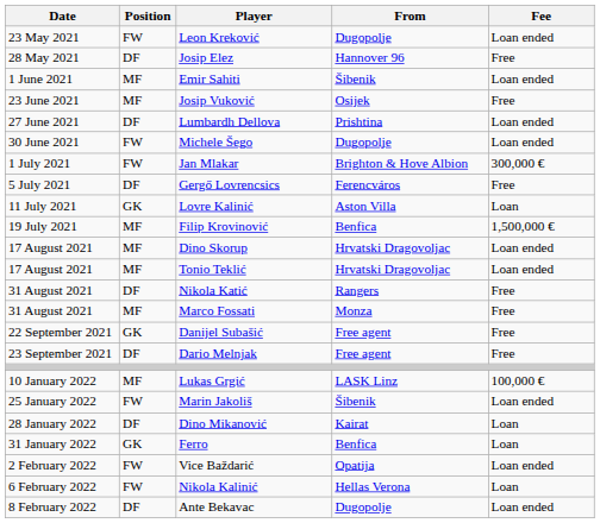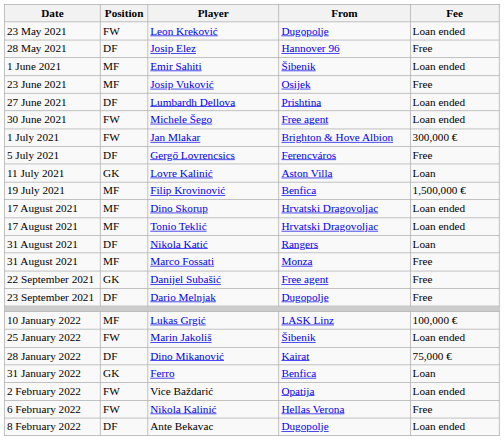Michele Šego | From: Dugopolje -> Free agent
Nikola Katić | Fee: Free -> Loan
Dario Melnjak | From: Free agent -> Dugopolje
Dino Mikanović | Fee: Loan -> 75,000 €
Nikola Kalinić | Fee: Loan -> Free
